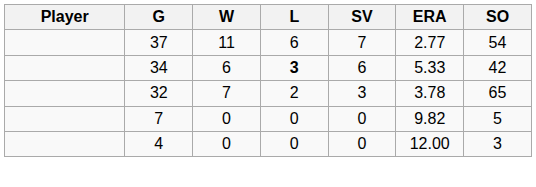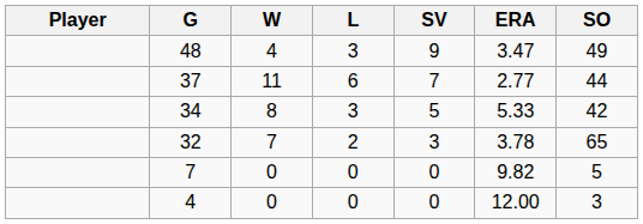+ row: 48 | 4 | 3 | 9 | 3.47 | 49
37 | SO: 54 -> 44
34 | W: 6 -> 8
34 | L: bold -> normal
34 | SV: 6 -> 5
